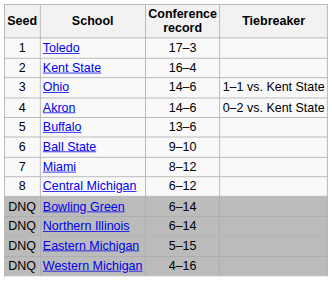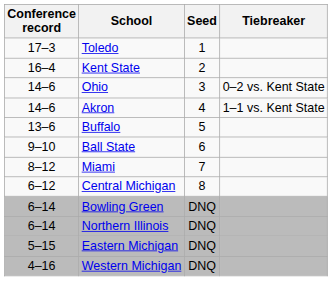columns swapped: Seed <-> Conference record
Ohio | Tiebreaker: 1–1 vs. Kent State -> 0–2 vs. Kent State
Akron | Tiebreaker: 0–2 vs. Kent State -> 1–1 vs. Kent State
